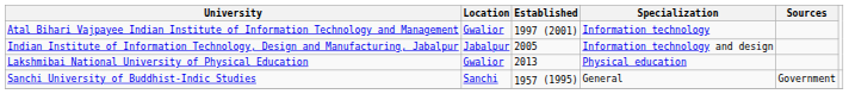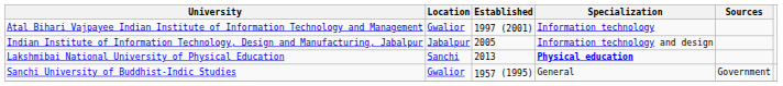Lakshmibai National University of Physical Education | Location: Gwalior -> Sanchi
Lakshmibai National University of Physical Education | Specialization: normal -> bold
Sanchi University of Buddhist-Indic Studies | Location: Sanchi -> Gwalior
